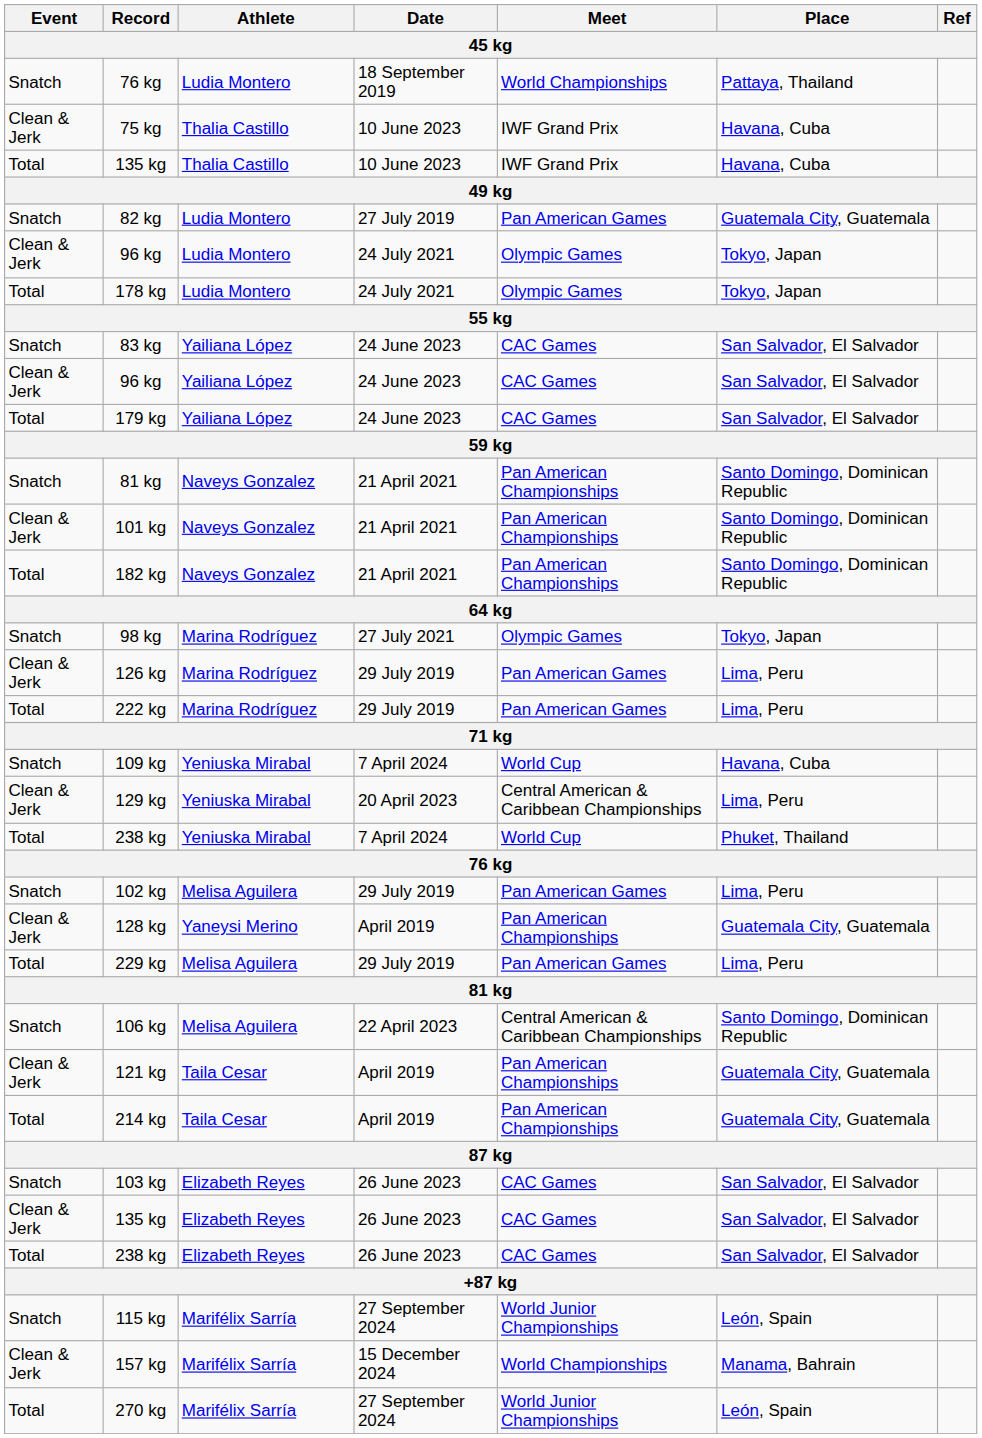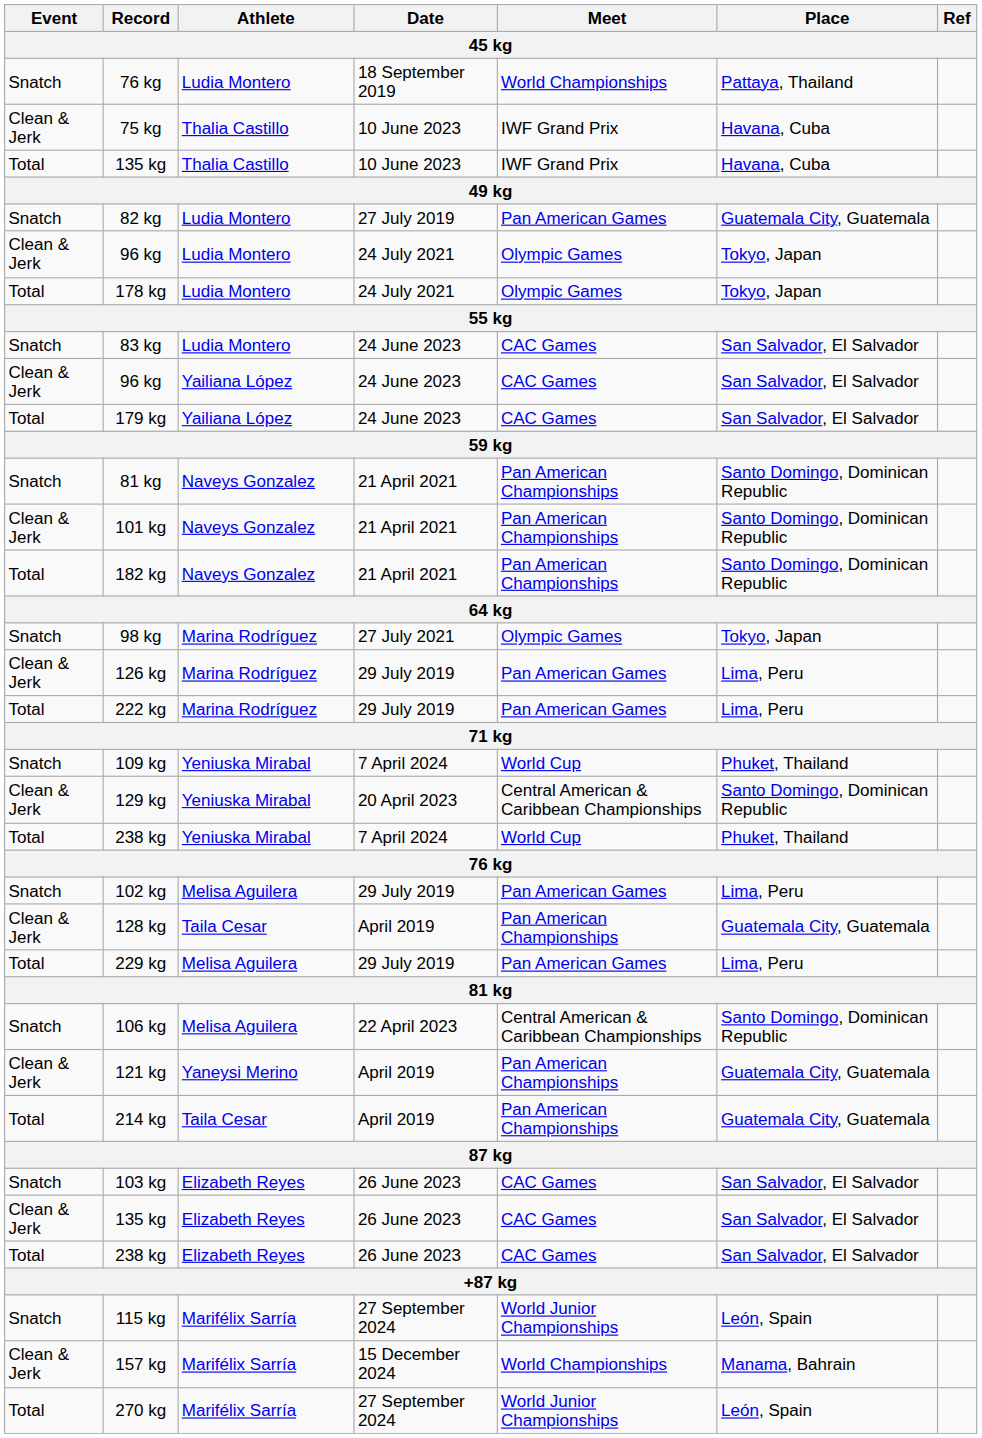83 kg | Athlete: Yailiana López -> Ludia Montero
109 kg | Place: Havana, Cuba -> Phuket, Thailand
129 kg | Place: Lima, Peru -> Santo Domingo, Dominican Republic
128 kg | Athlete: Yaneysi Merino -> Taila Cesar
121 kg | Athlete: Taila Cesar -> Yaneysi Merino
